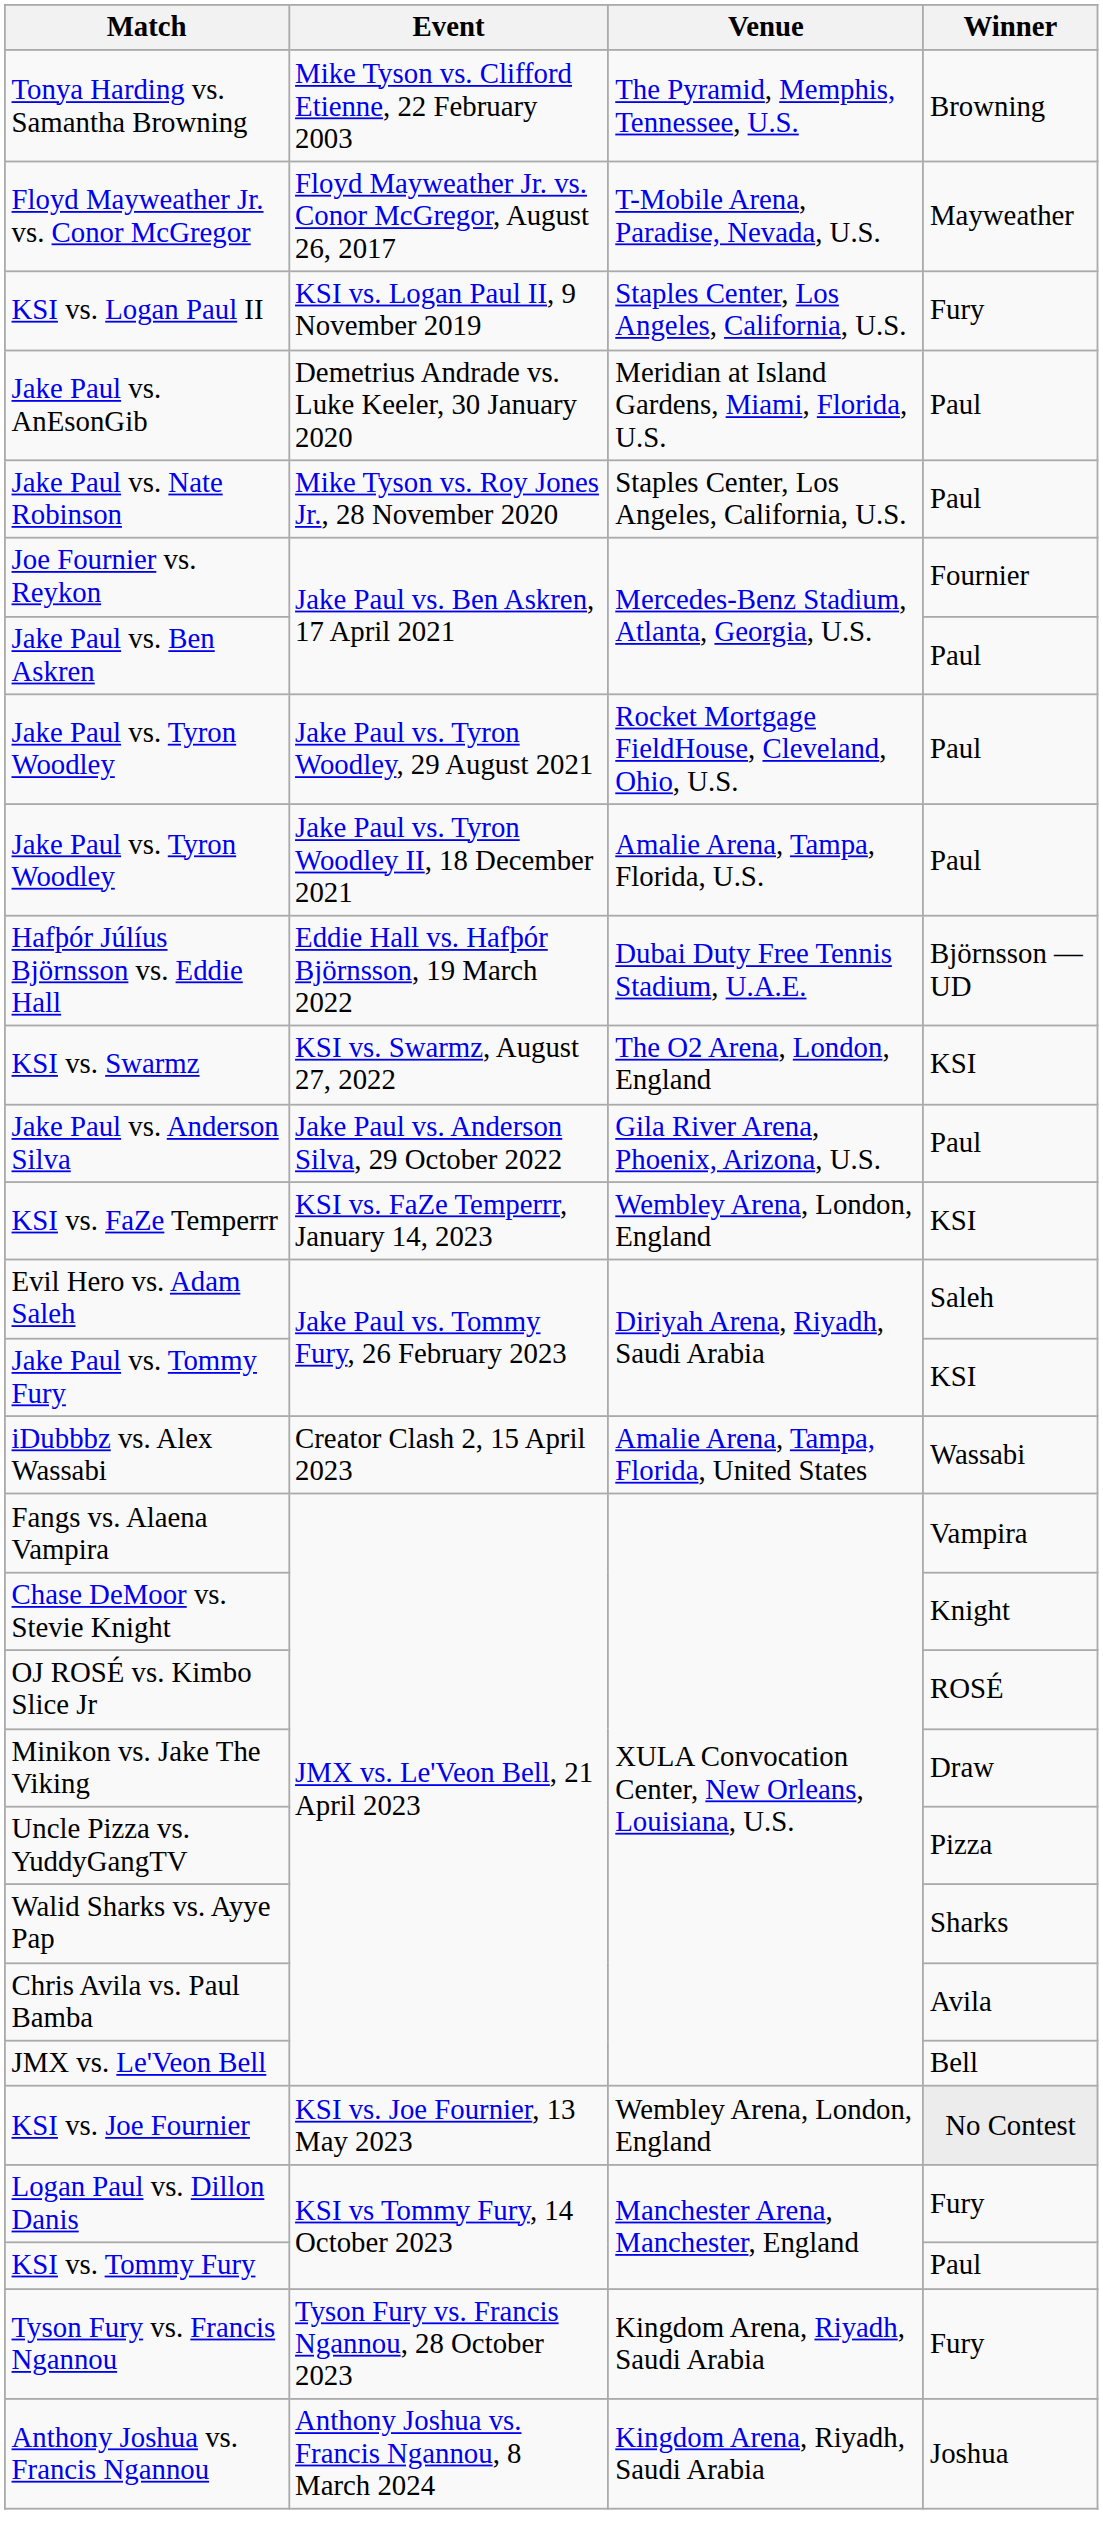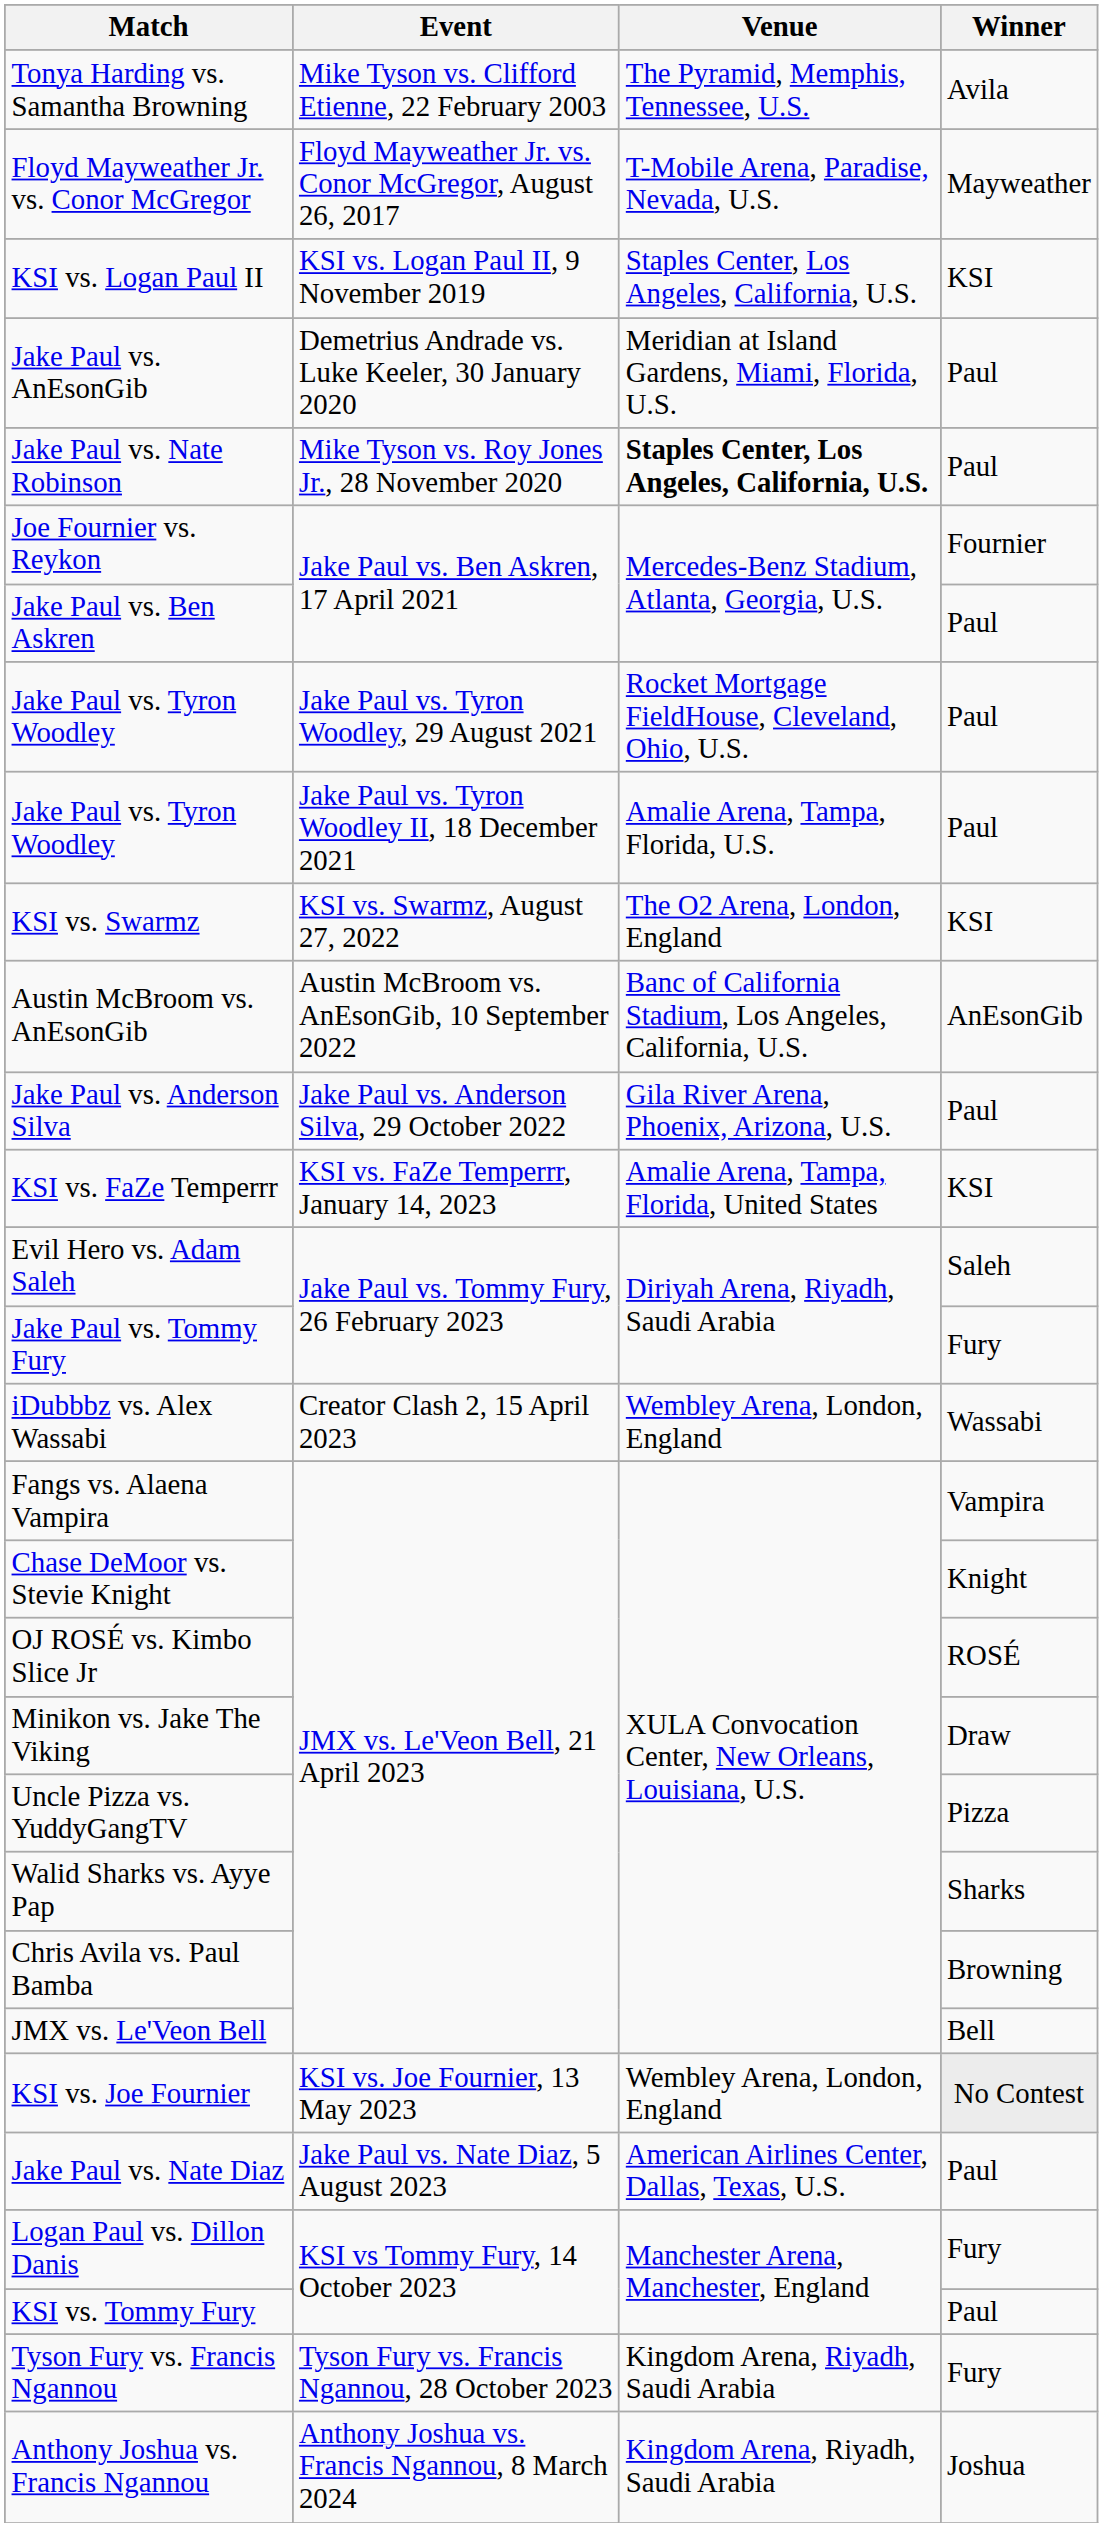Tonya Harding vs. Samantha Browning | Winner: Browning -> Avila
KSI vs. Logan Paul II | Winner: Fury -> KSI
Jake Paul vs. Nate Robinson | Venue: normal -> bold
- row: Hafþór Júlíus Björnsson vs. Eddie Hall | Eddie Hall vs. Hafþór Björnsson, 19 March 2022 | Dubai Duty Free Tennis Stadium, U.A.E. | Björnsson — UD
+ row: Austin McBroom vs. AnEsonGib | Austin McBroom vs. AnEsonGib, 10 September 2022 | Banc of California Stadium, Los Angeles, California, U.S. | AnEsonGib
KSI vs. FaZe Temperrr | Venue: Wembley Arena, London, England -> Amalie Arena, Tampa, Florida, United States
Jake Paul vs. Tommy Fury | Winner: KSI -> Fury
iDubbbz vs. Alex Wassabi | Venue: Amalie Arena, Tampa, Florida, United States -> Wembley Arena, London, England
Chris Avila vs. Paul Bamba | Winner: Avila -> Browning
+ row: Jake Paul vs. Nate Diaz | Jake Paul vs. Nate Diaz, 5 August 2023 | American Airlines Center, Dallas, Texas, U.S. | Paul
